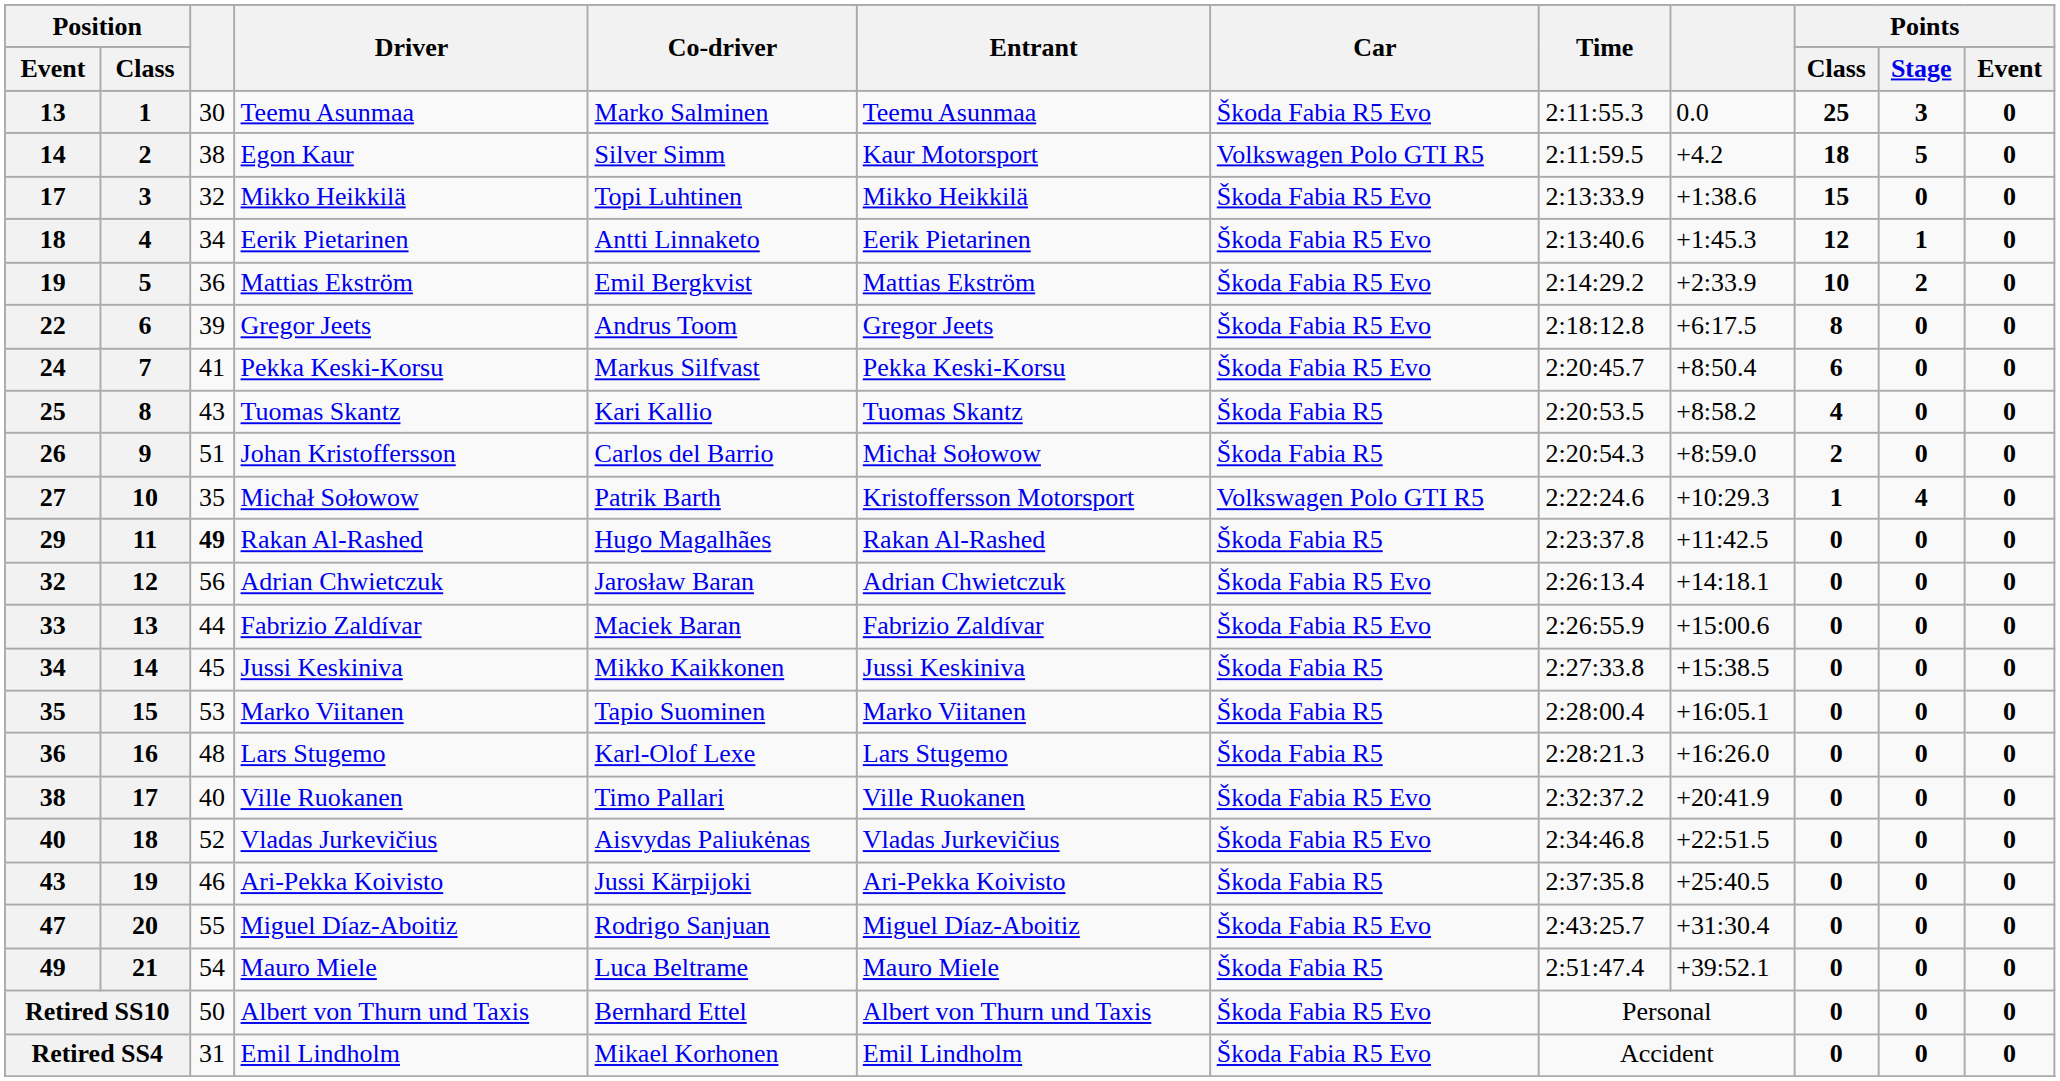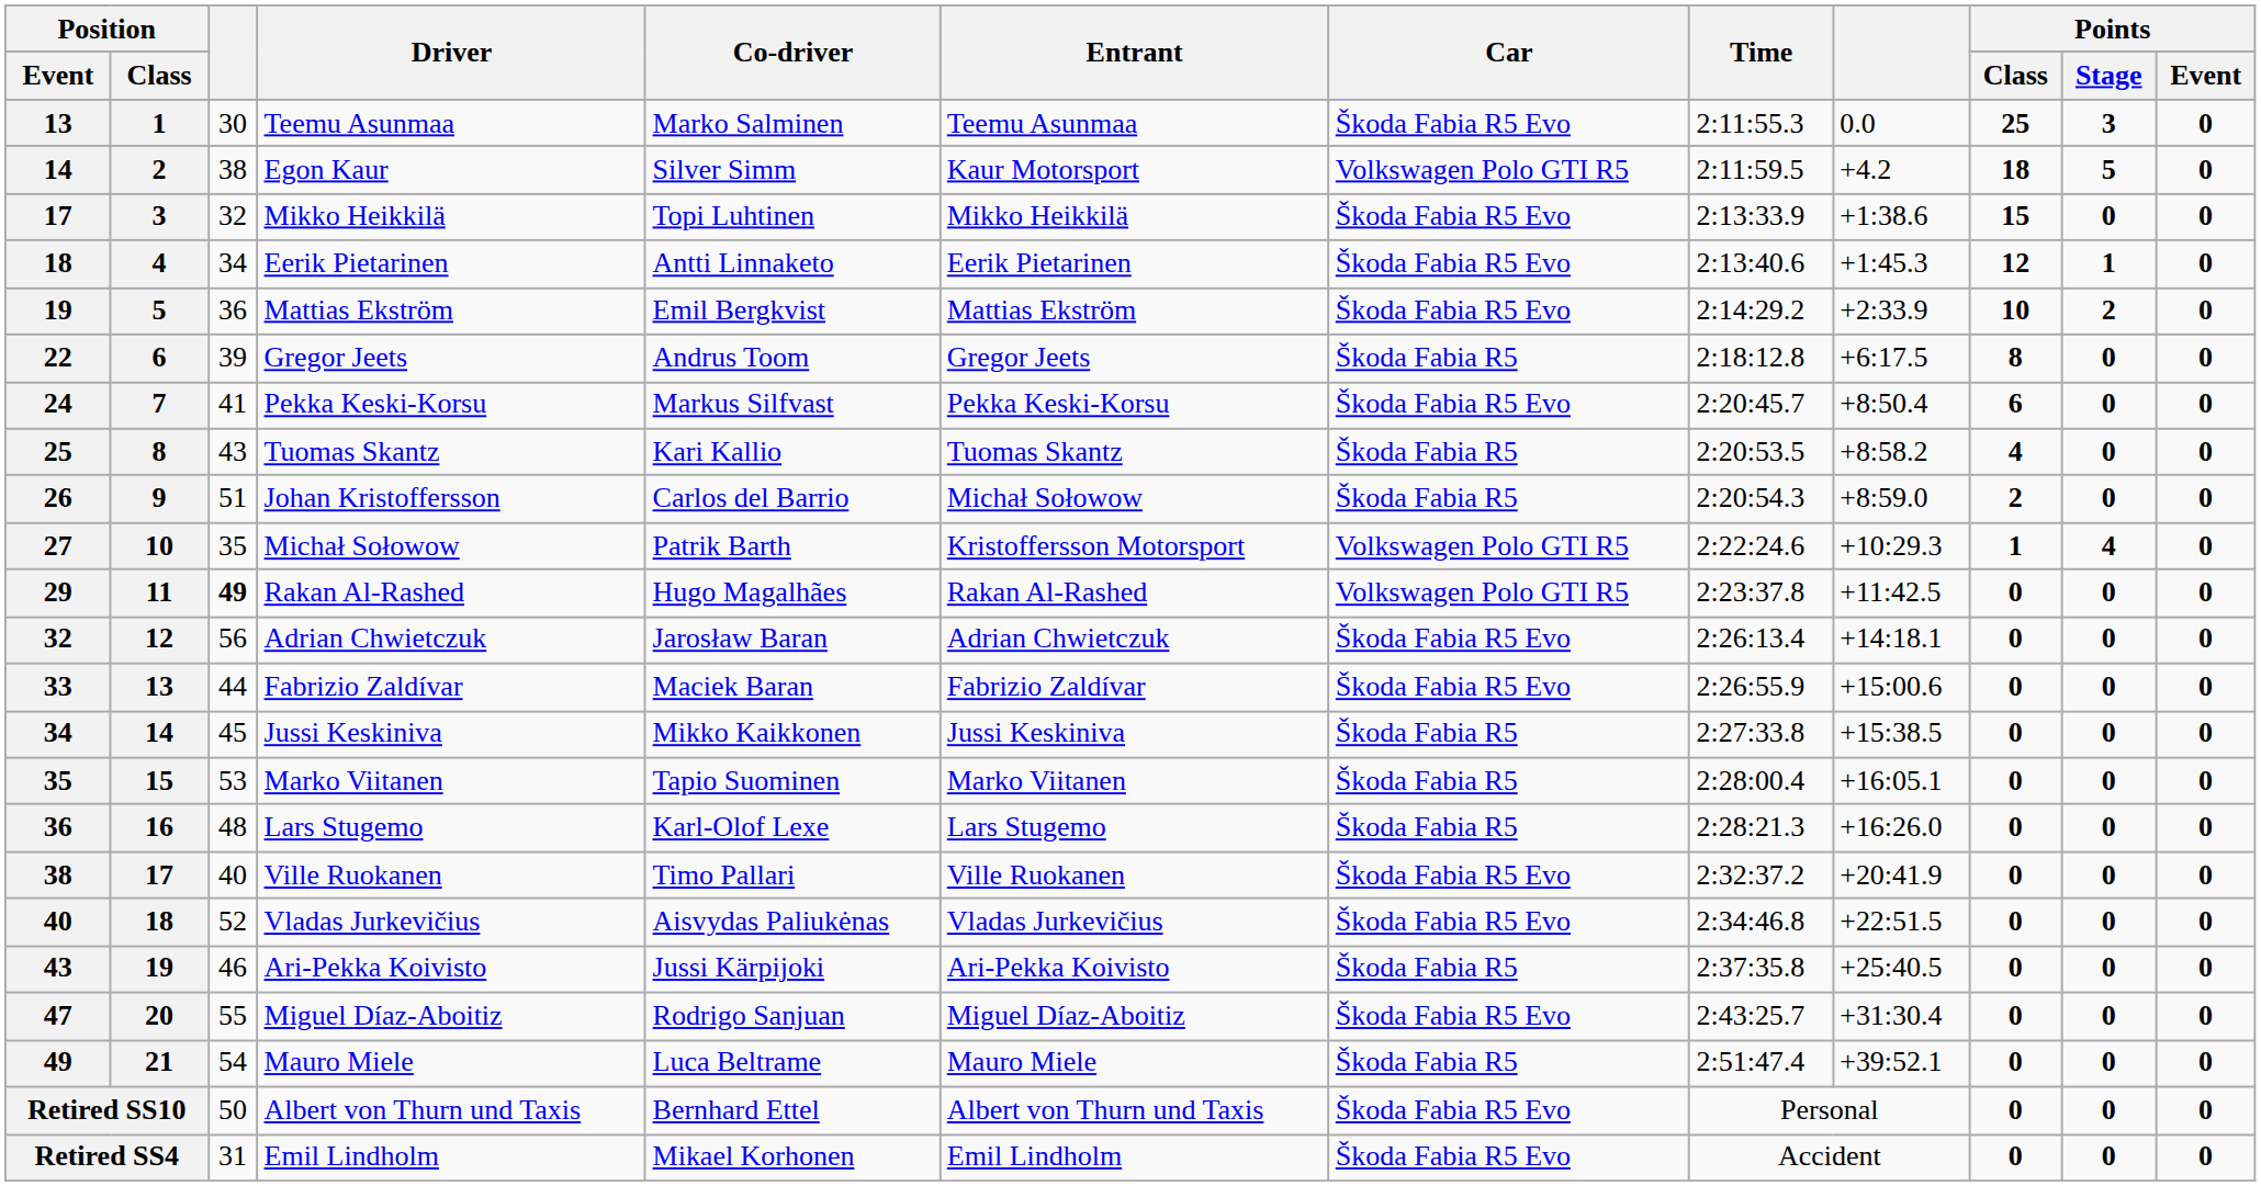22 | Car: Škoda Fabia R5 Evo -> Škoda Fabia R5
29 | Car: Škoda Fabia R5 -> Volkswagen Polo GTI R5
